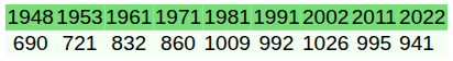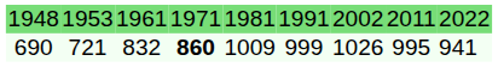690 | column 4: normal -> bold
690 | column 6: 992 -> 999
